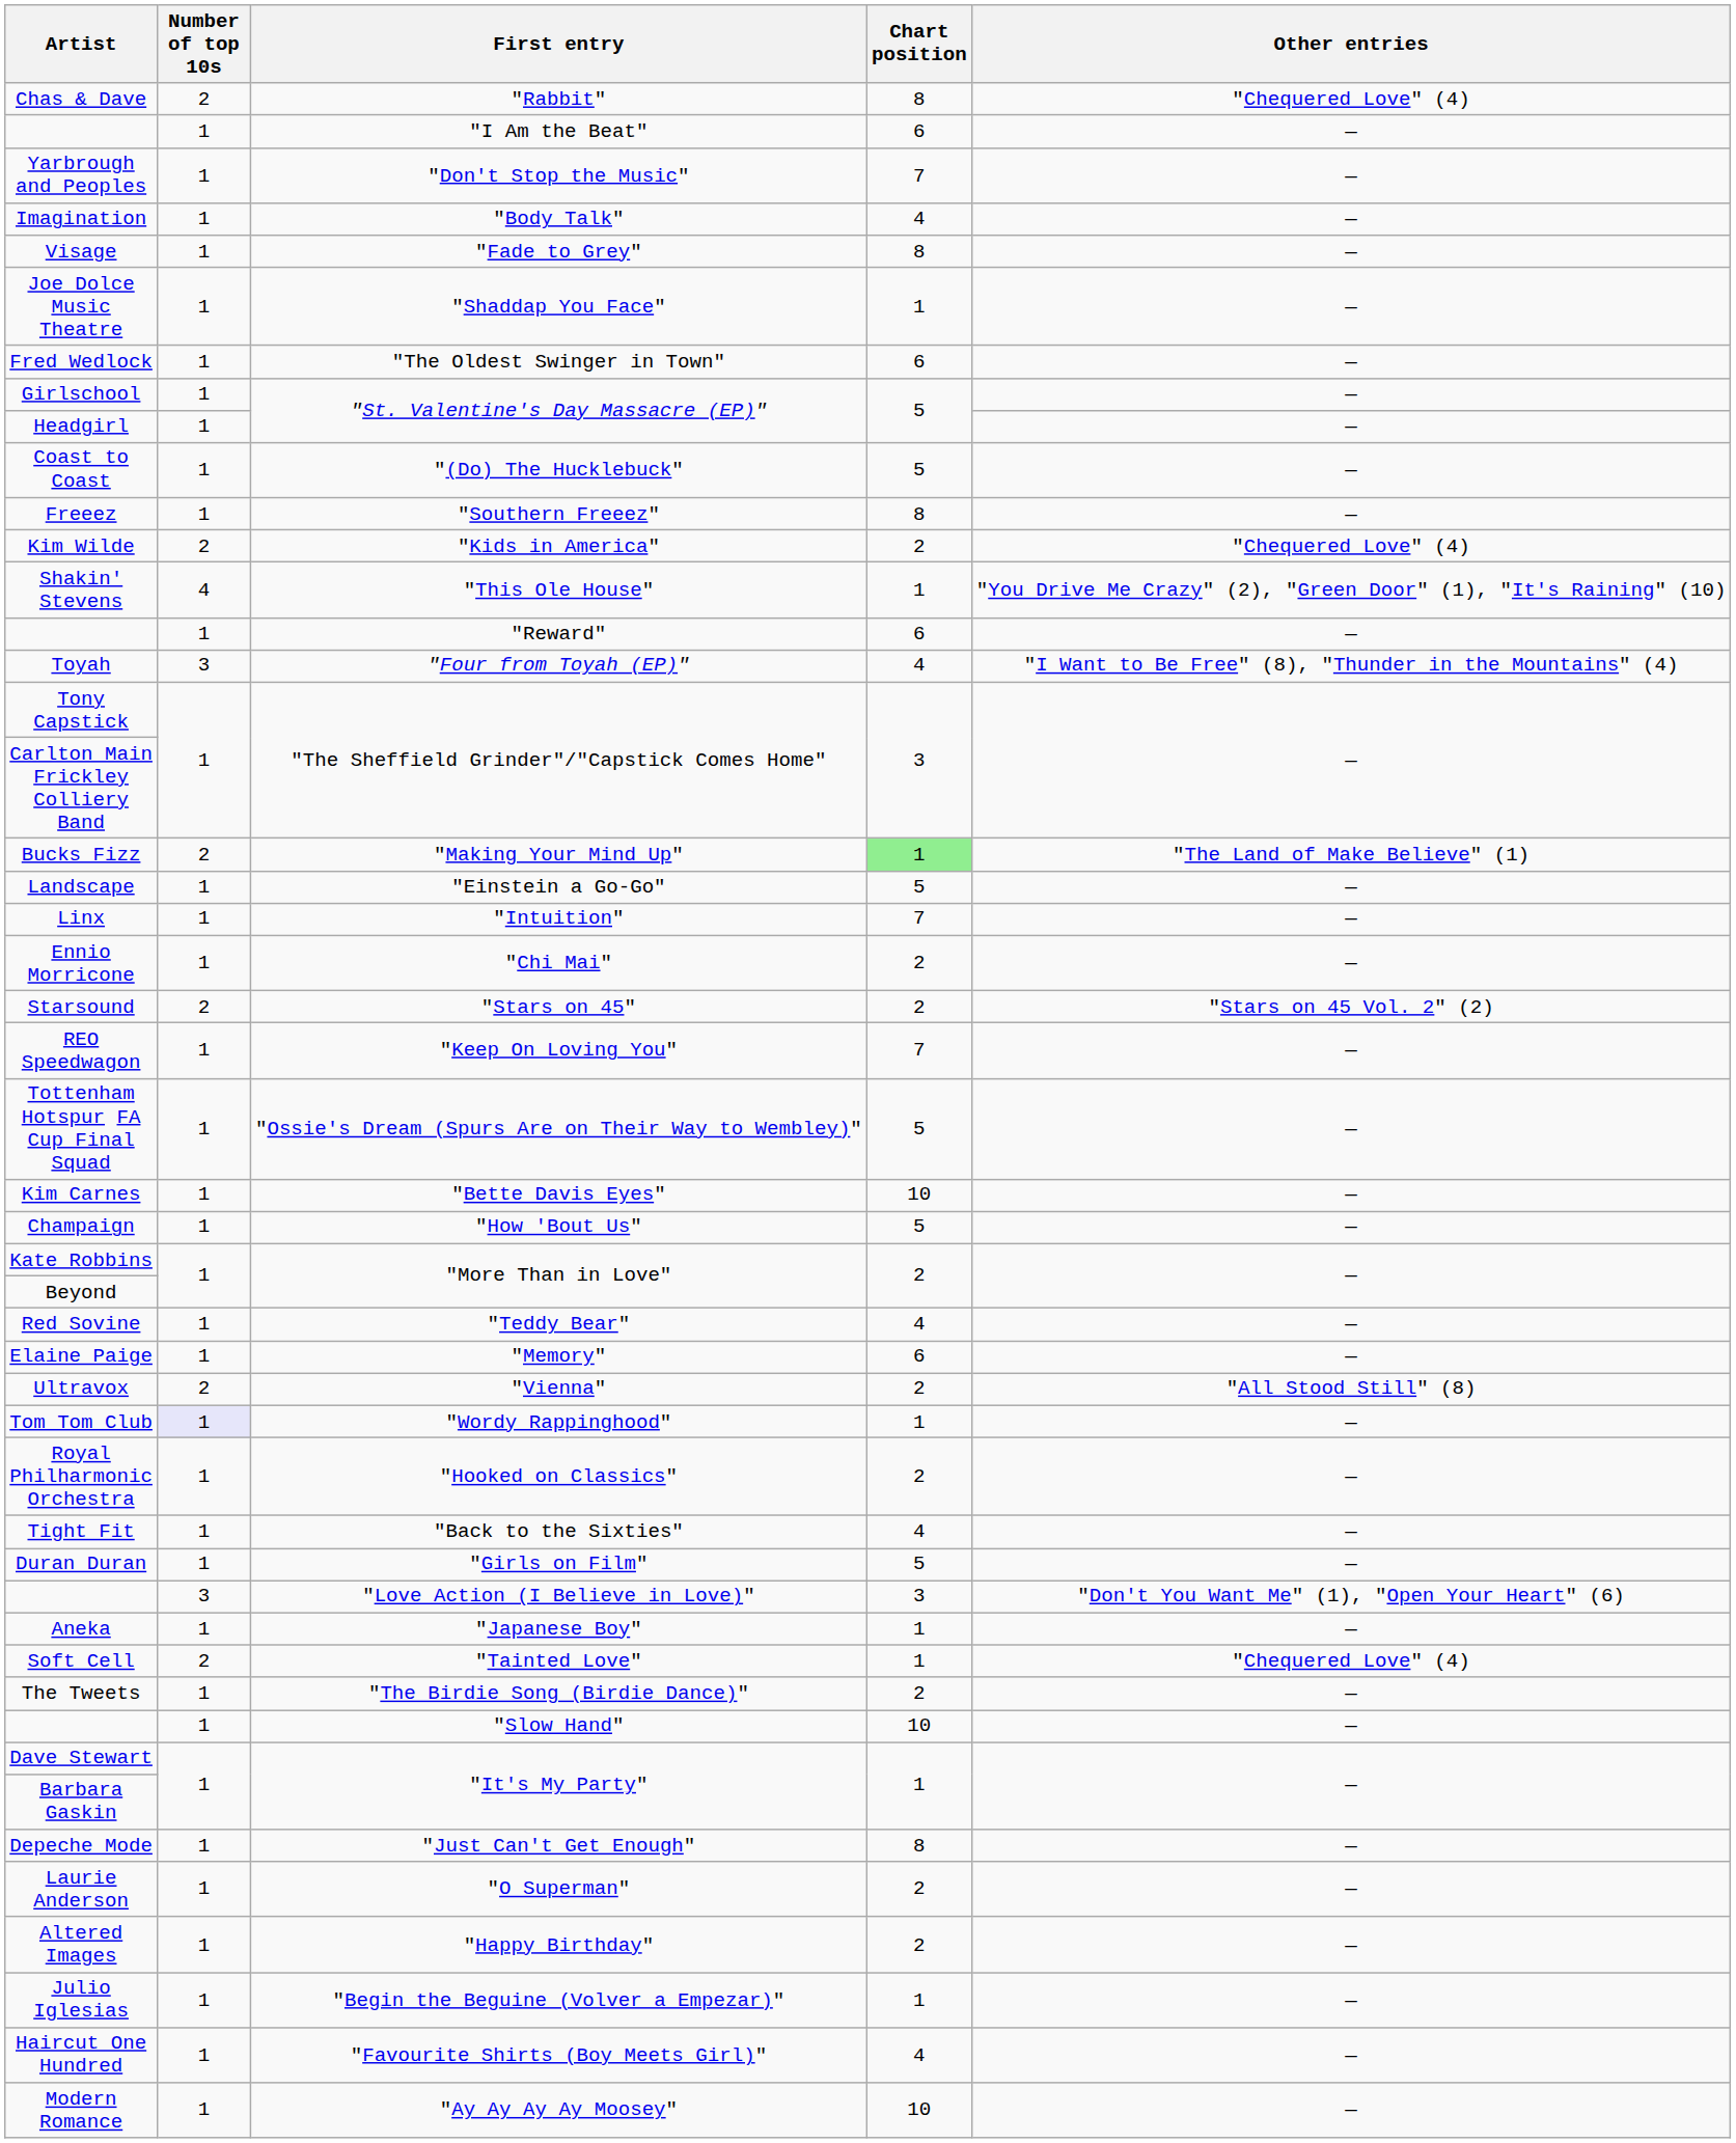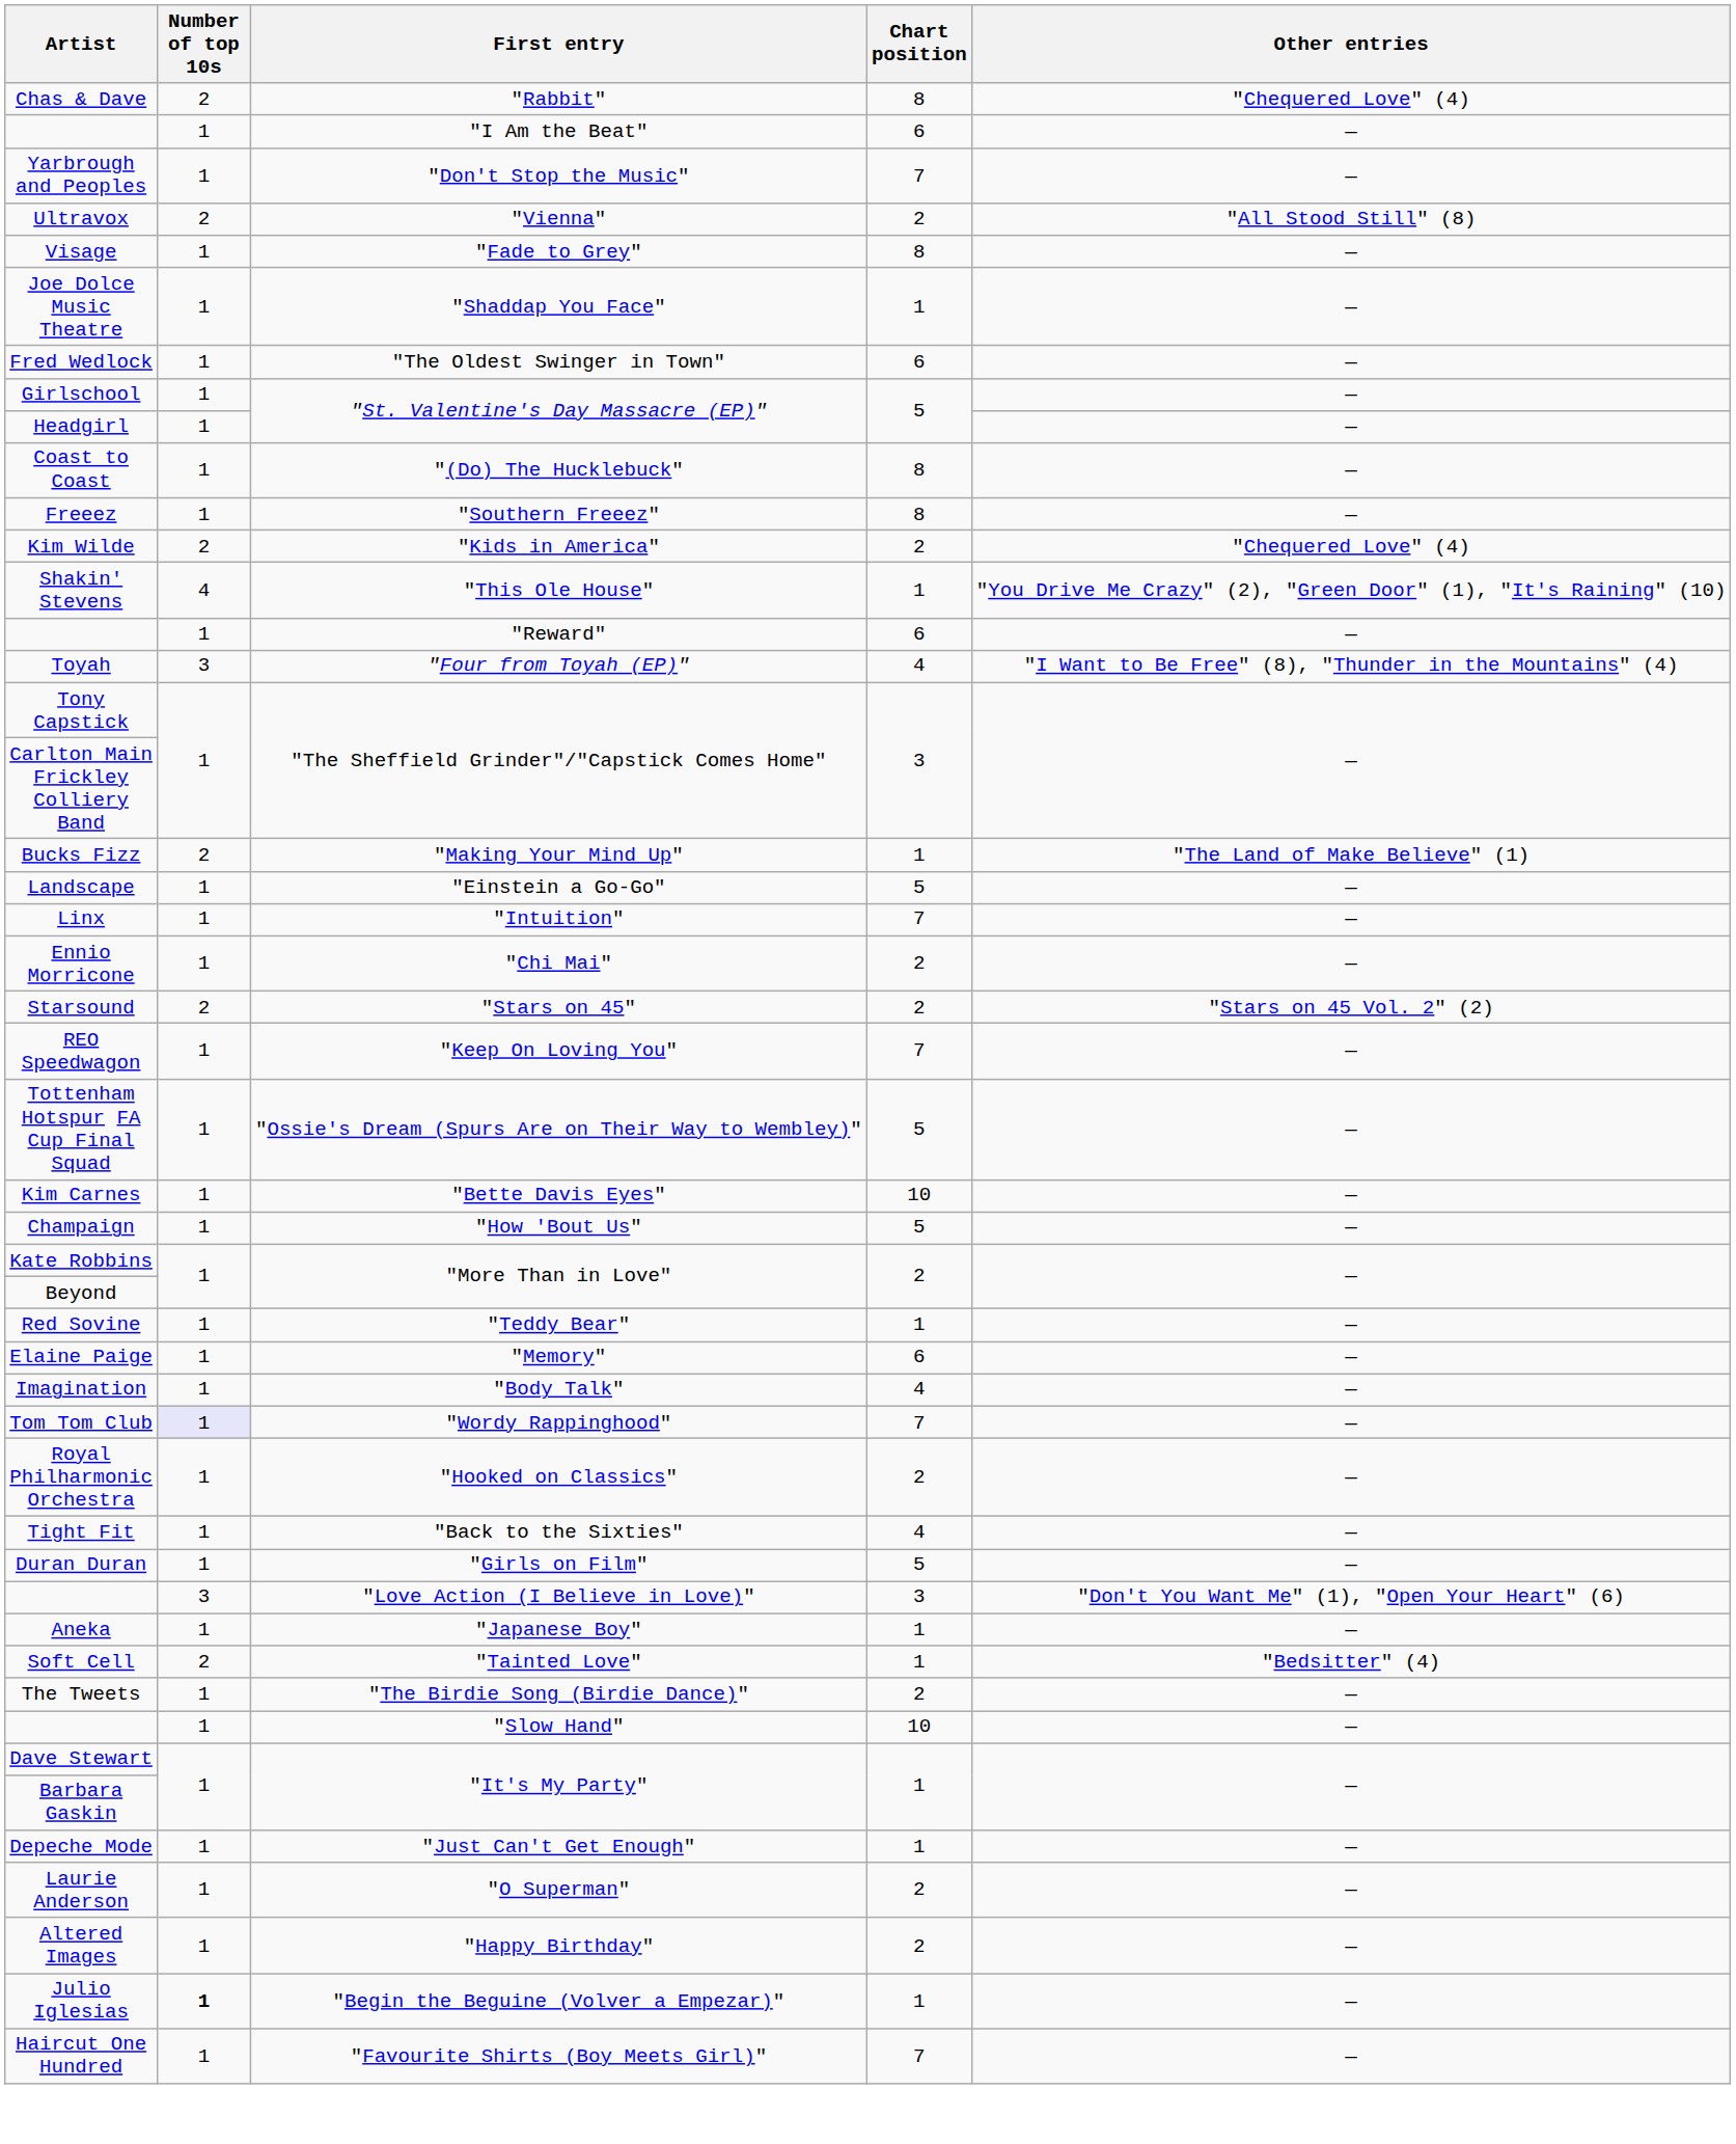rows swapped: Ultravox <-> Imagination
Coast to Coast | Chart position: 5 -> 8
Bucks Fizz | Chart position: lightgreen background -> no background
Red Sovine | Chart position: 4 -> 1
Tom Tom Club | Chart position: 1 -> 7
Soft Cell | Other entries: "Chequered Love" (4) -> "Bedsitter" (4)
Depeche Mode | Chart position: 8 -> 1
Julio Iglesias | Number of top 10s: normal -> bold
Haircut One Hundred | Chart position: 4 -> 7
- row: Modern Romance | 1 | "Ay Ay Ay Ay Moosey" | 10 | —
